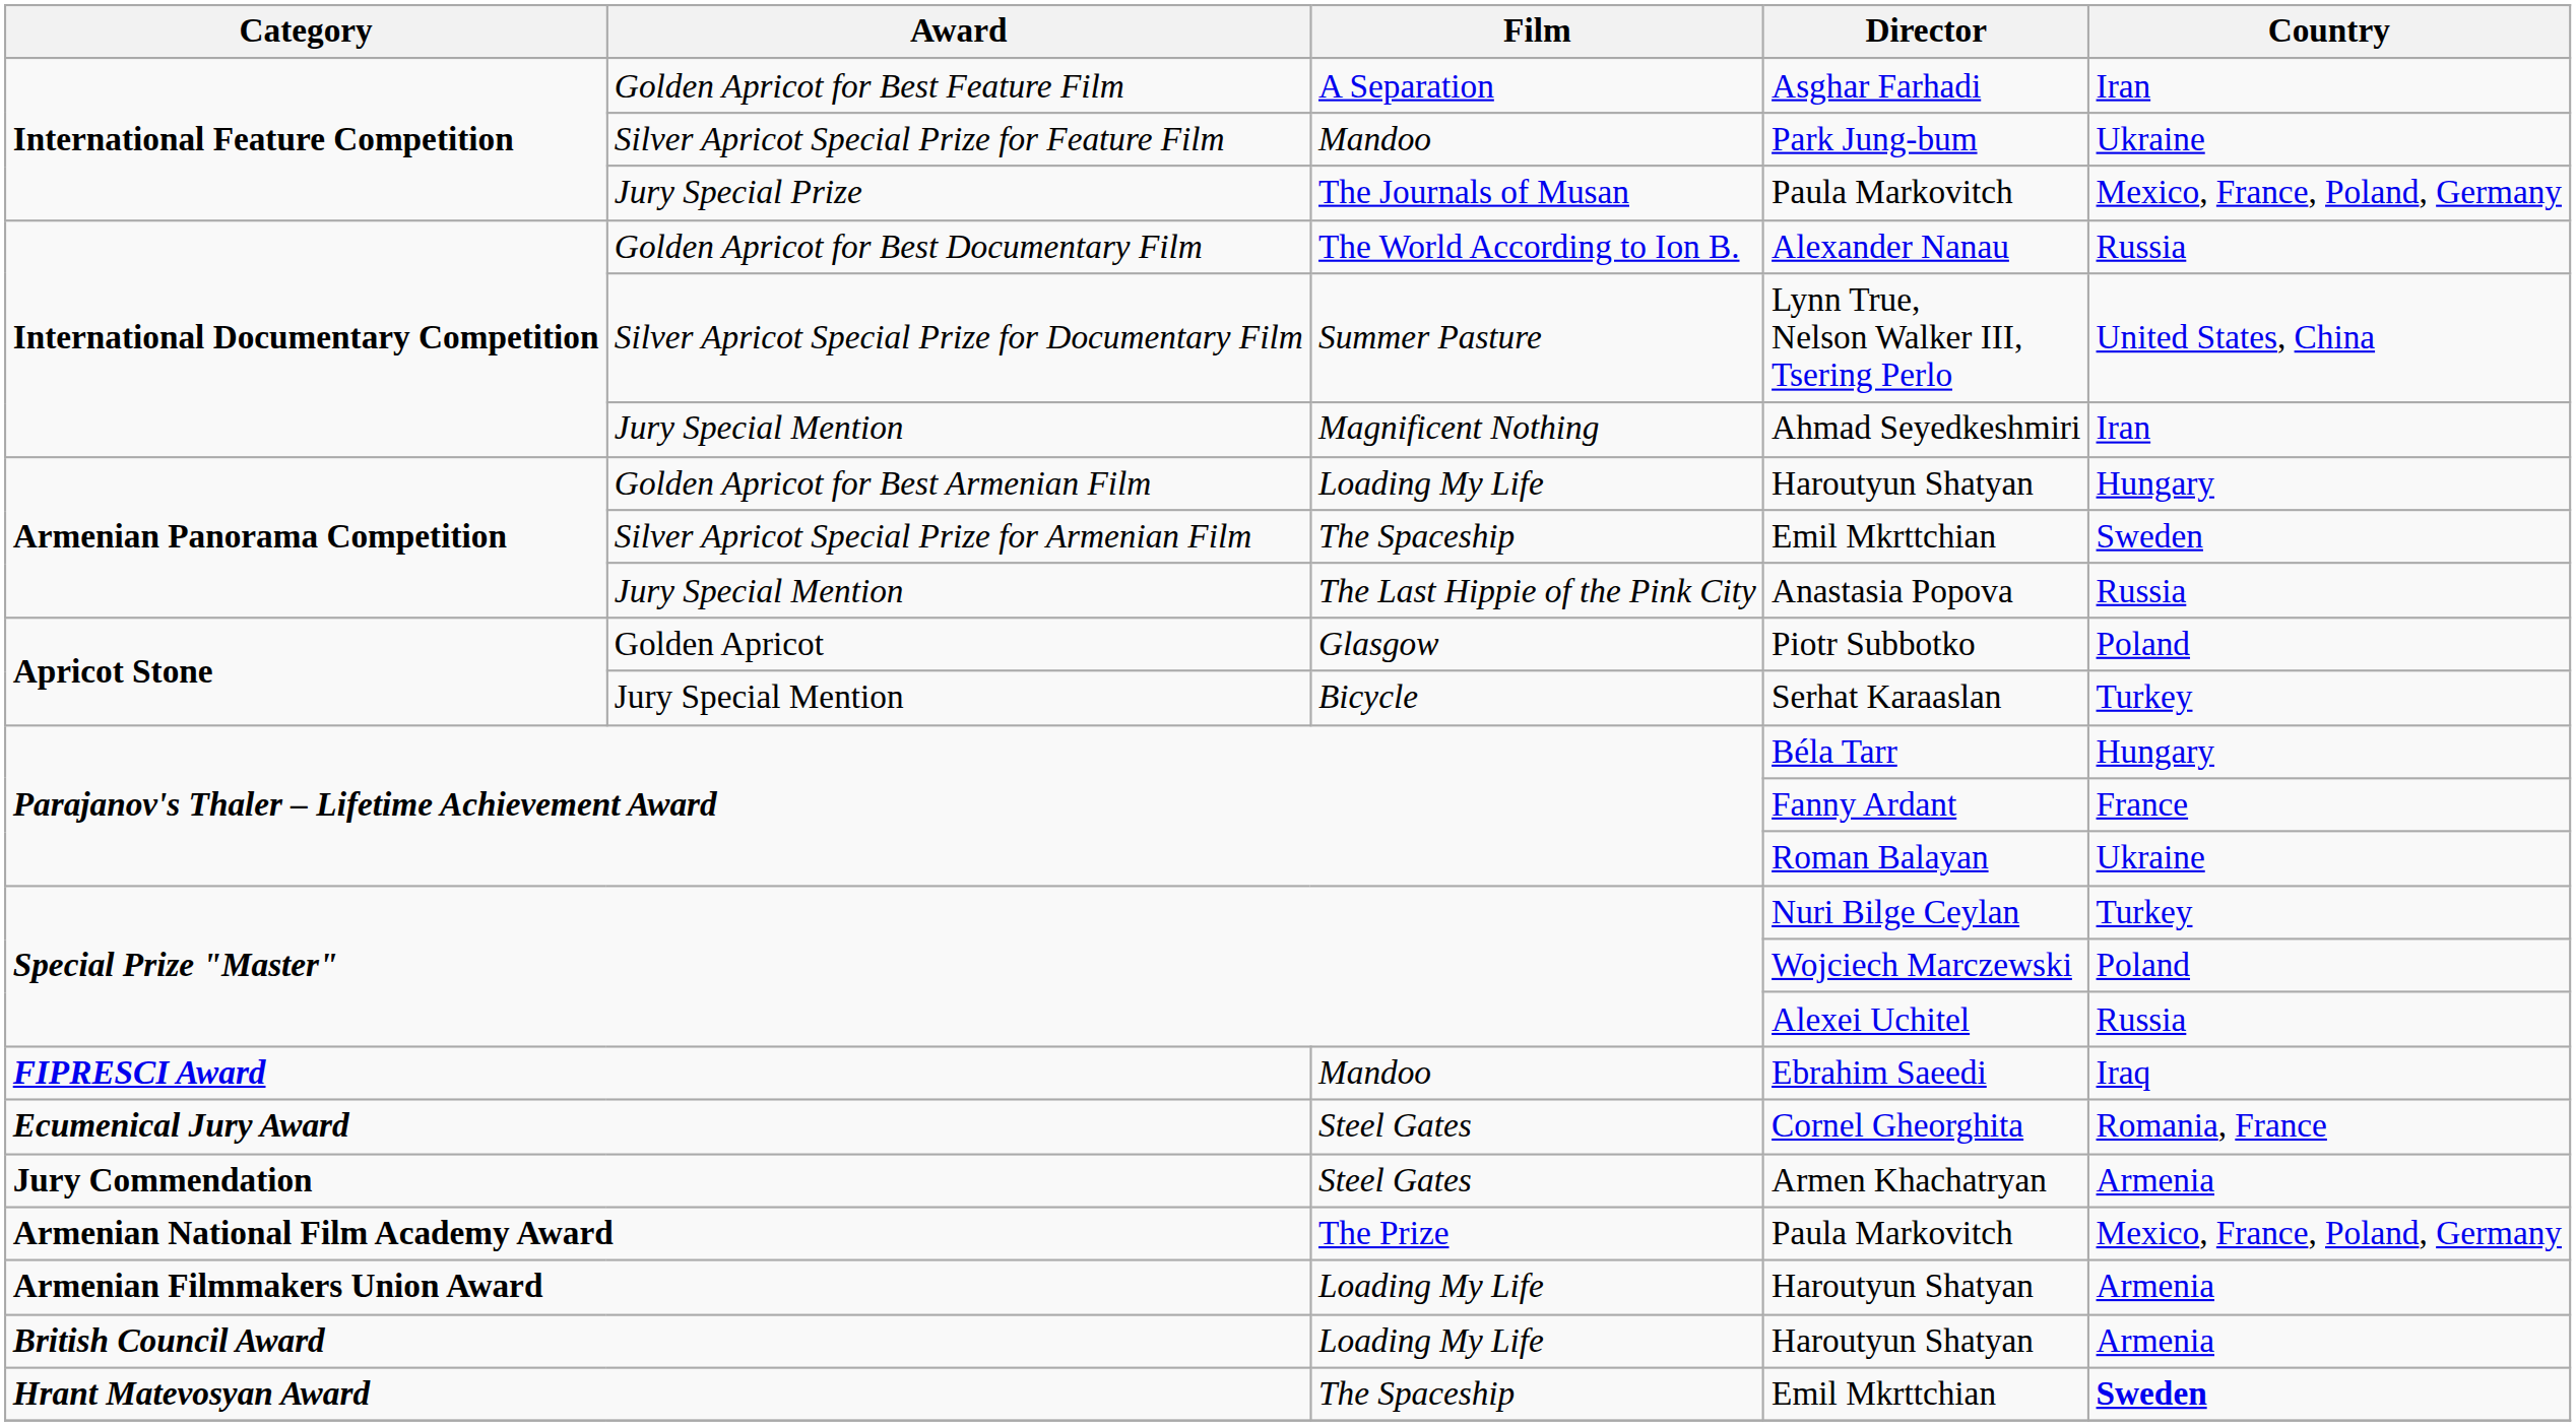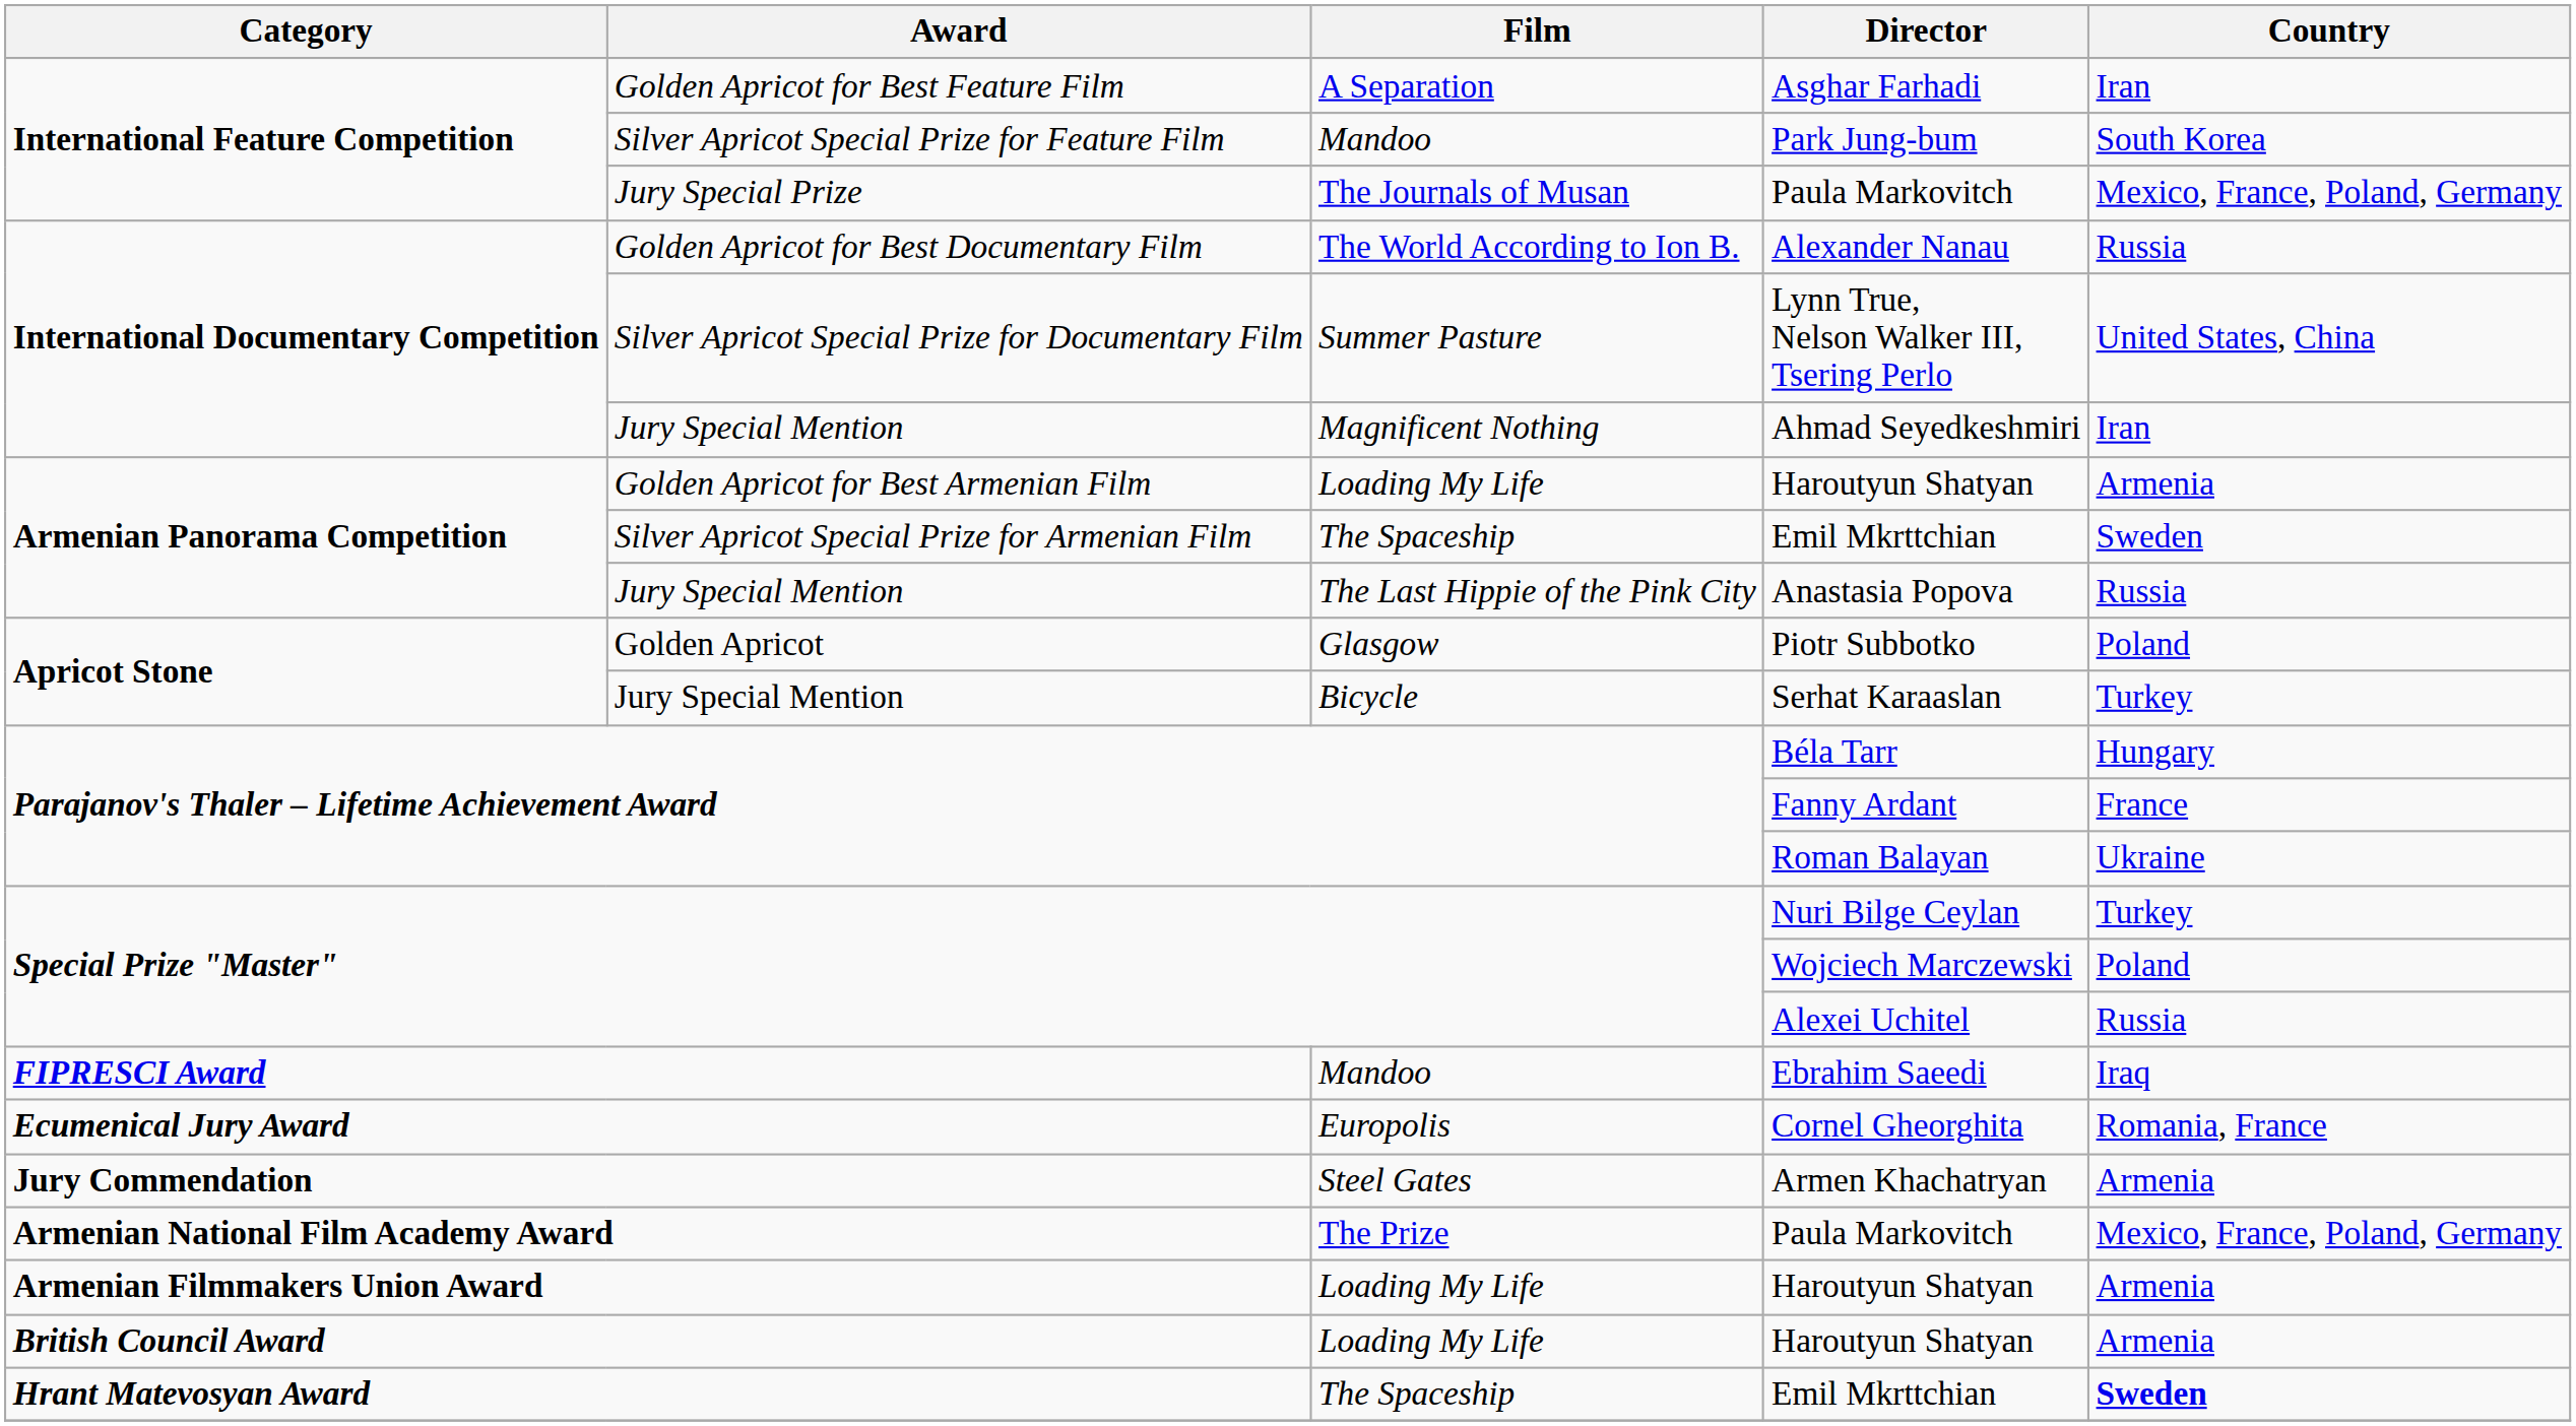Park Jung-bum | Country: Ukraine -> South Korea
Golden Apricot for Best Armenian Film / Haroutyun Shatyan | Country: Hungary -> Armenia
Cornel Gheorghita | Film: Steel Gates -> Europolis
